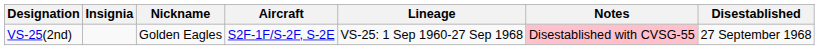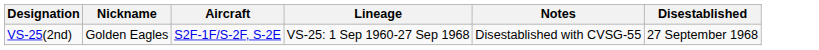- column: Insignia
VS-25(2nd) | Notes: pink background -> no background
